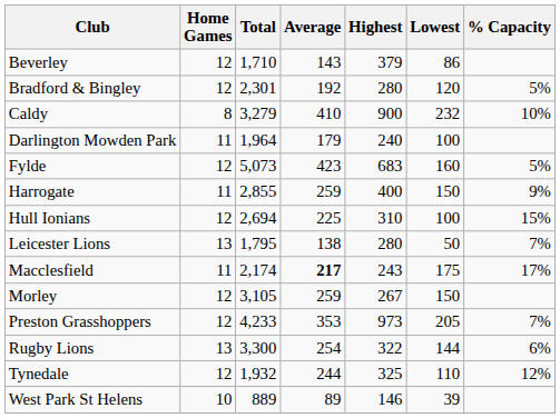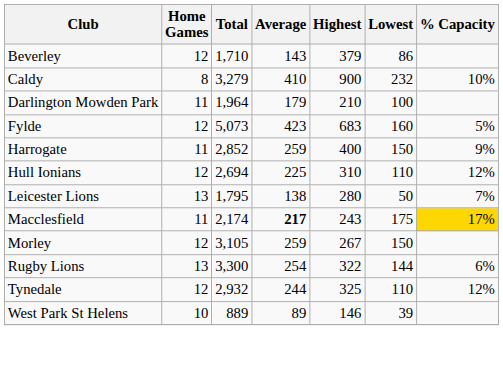- row: Bradford & Bingley | 12 | 2,301 | 192 | 280 | 120 | 5%
Darlington Mowden Park | Highest: 240 -> 210
Harrogate | Total: 2,855 -> 2,852
Hull Ionians | Lowest: 100 -> 110
Hull Ionians | % Capacity: 15% -> 12%
Macclesfield | % Capacity: no background -> gold background
- row: Preston Grasshoppers | 12 | 4,233 | 353 | 973 | 205 | 7%
Tynedale | Total: 1,932 -> 2,932
